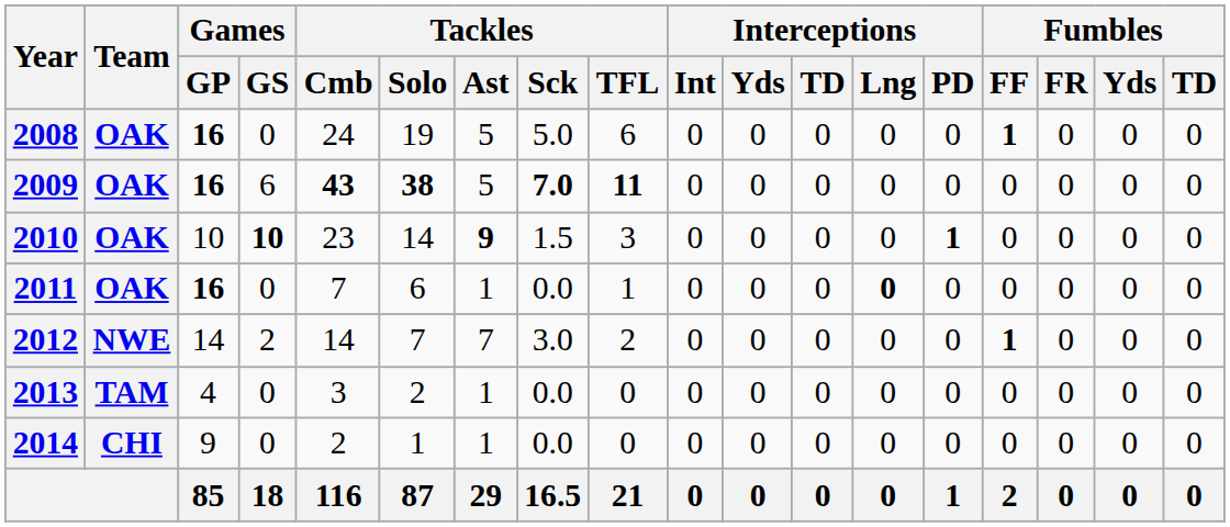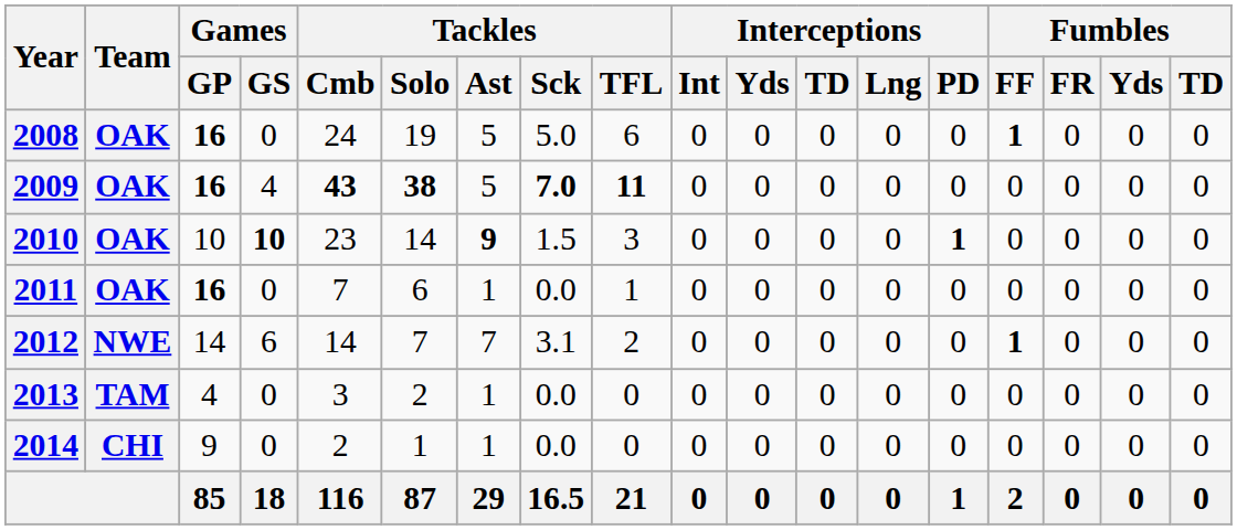2009 | Games / GS: 6 -> 4
2011 | Interceptions / Lng: bold -> normal
2012 | Games / GS: 2 -> 6
2012 | Tackles / Sck: 3.0 -> 3.1
